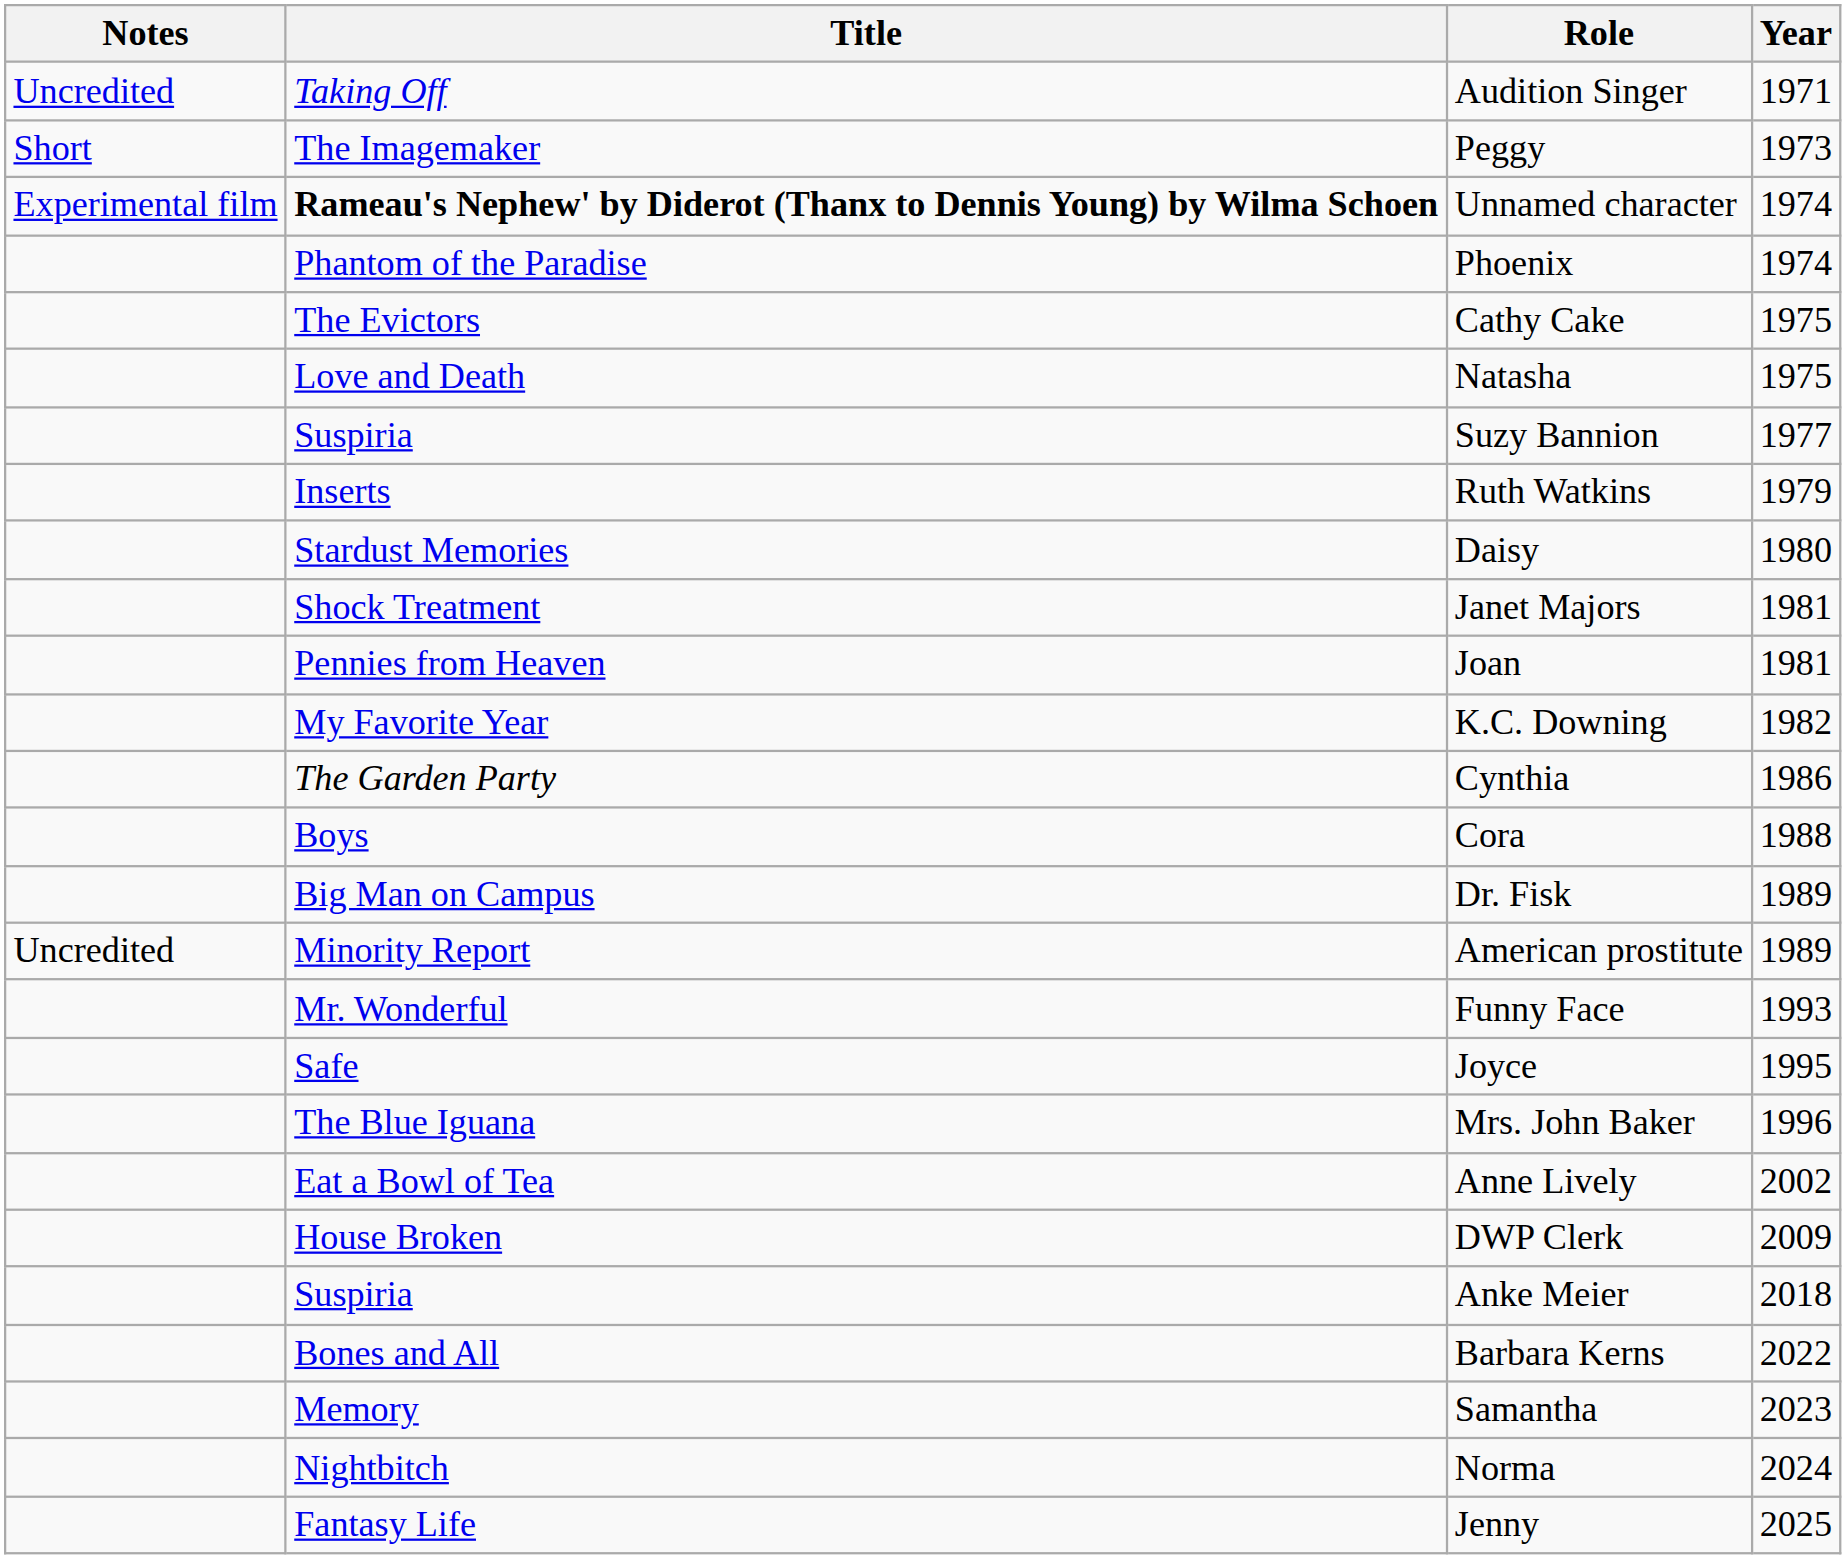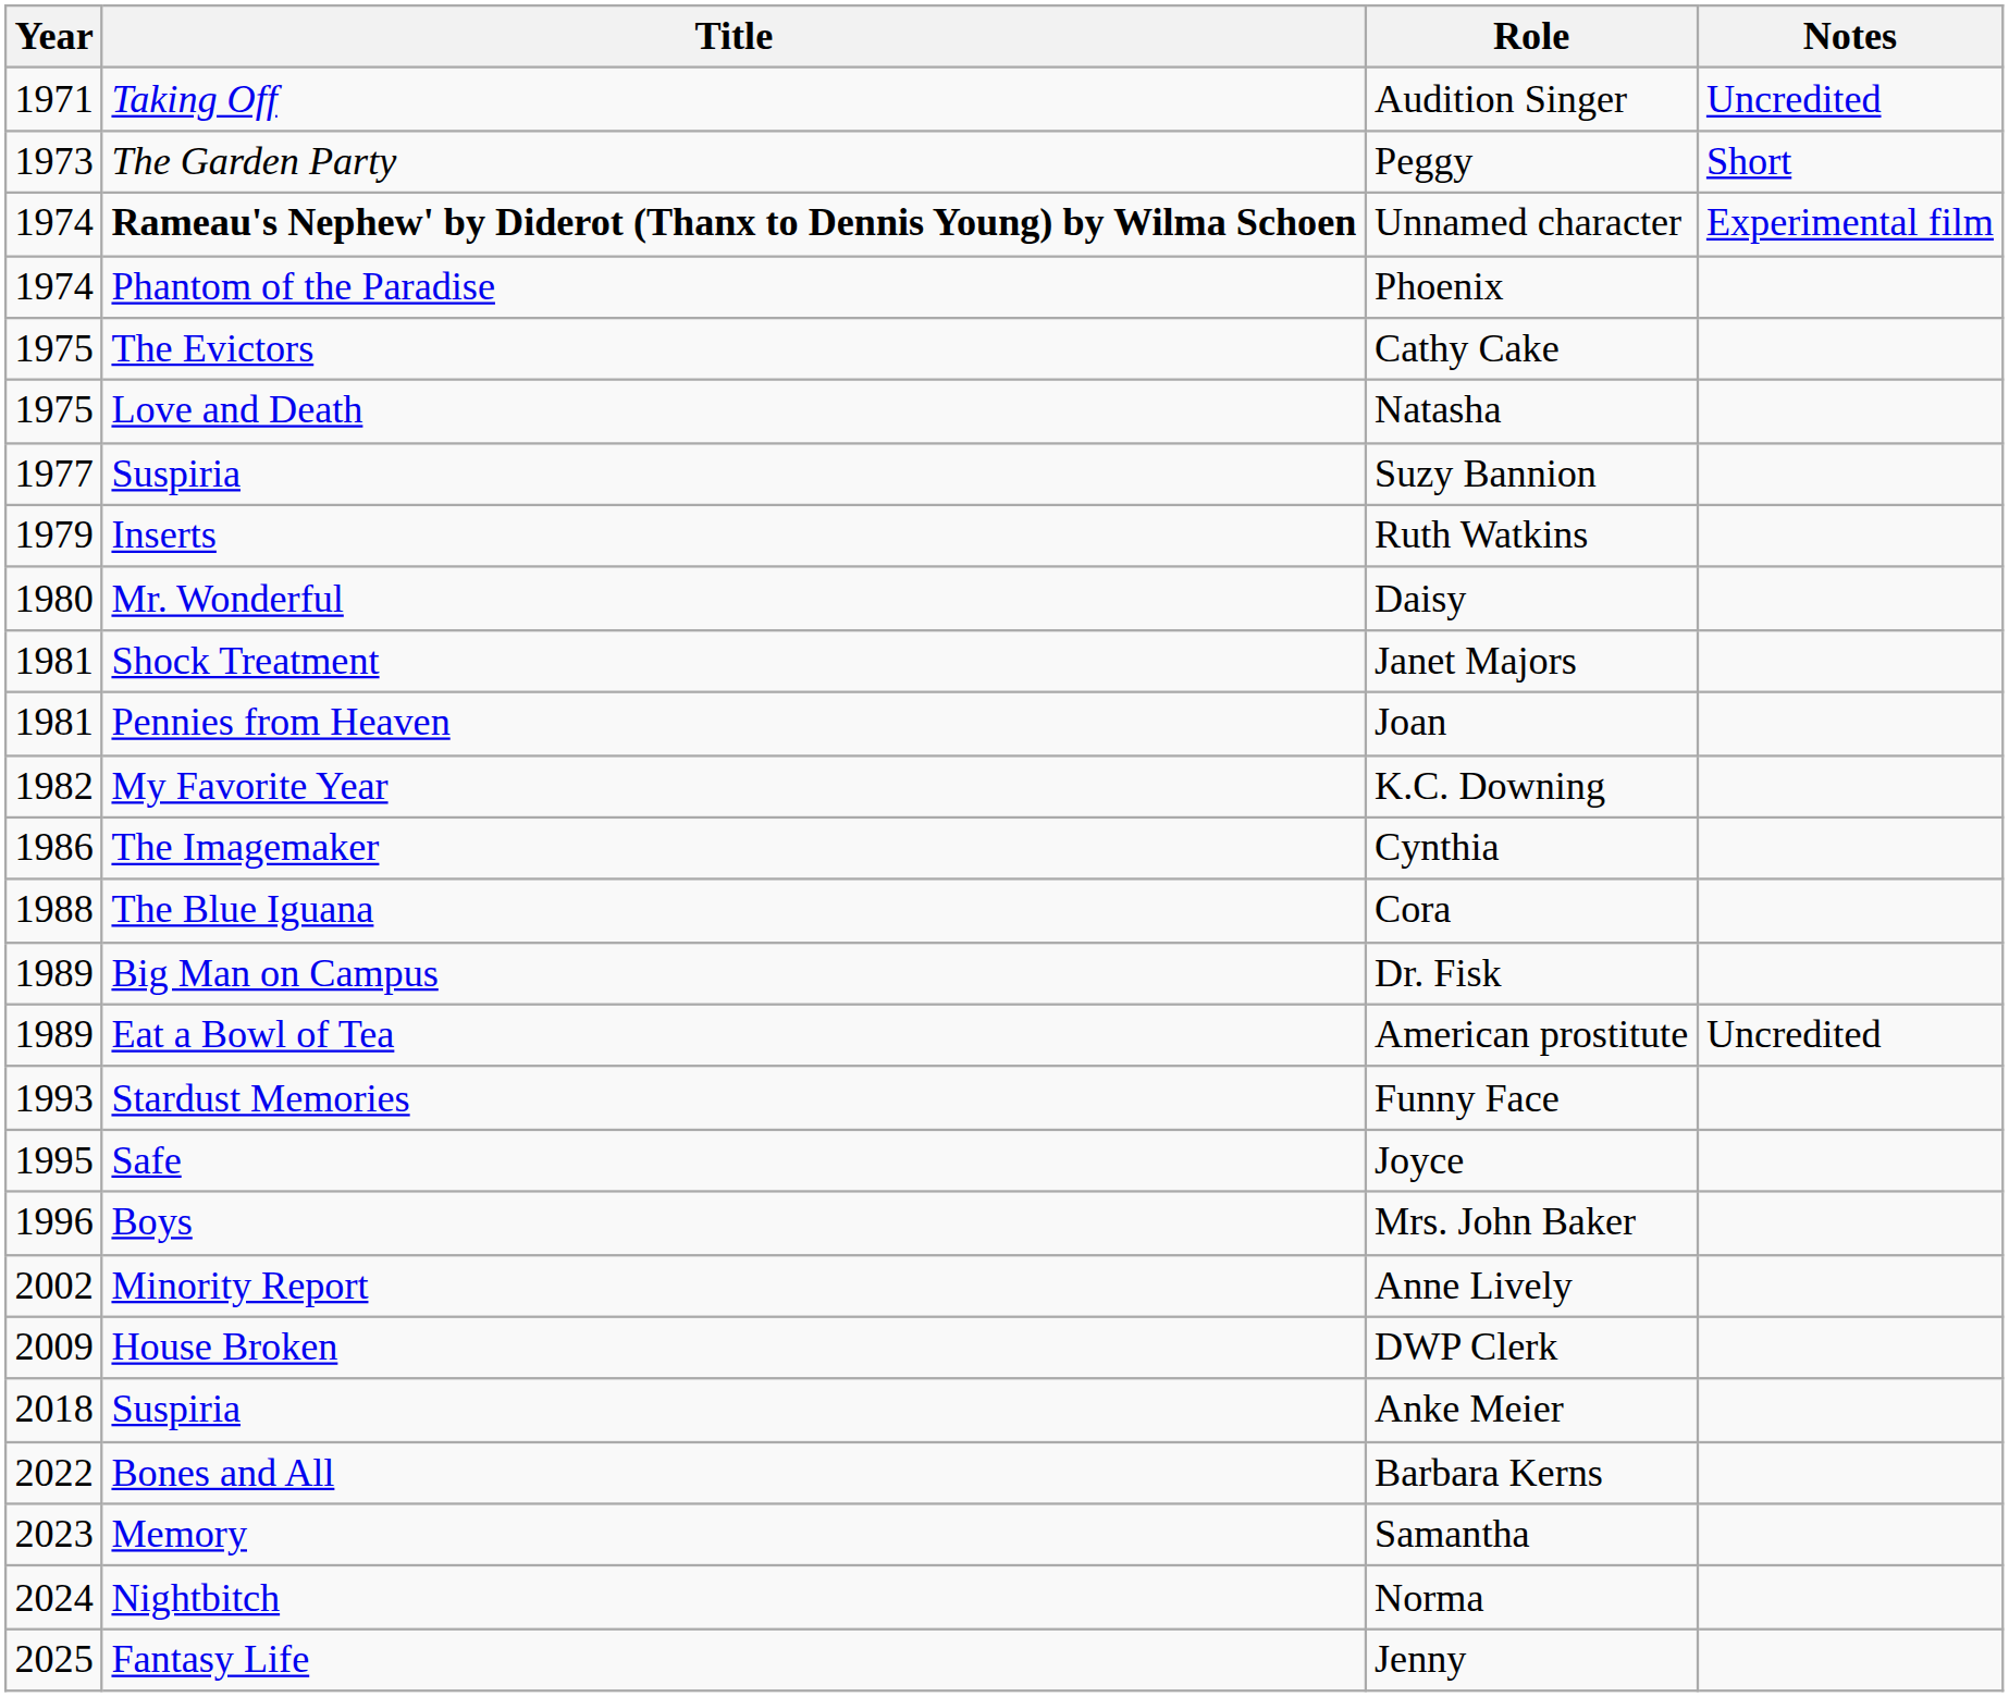columns swapped: Year <-> Notes
Peggy | Title: The Imagemaker -> The Garden Party
Daisy | Title: Stardust Memories -> Mr. Wonderful
Cynthia | Title: The Garden Party -> The Imagemaker
Cora | Title: Boys -> The Blue Iguana
American prostitute | Title: Minority Report -> Eat a Bowl of Tea
Funny Face | Title: Mr. Wonderful -> Stardust Memories
Mrs. John Baker | Title: The Blue Iguana -> Boys
Anne Lively | Title: Eat a Bowl of Tea -> Minority Report
